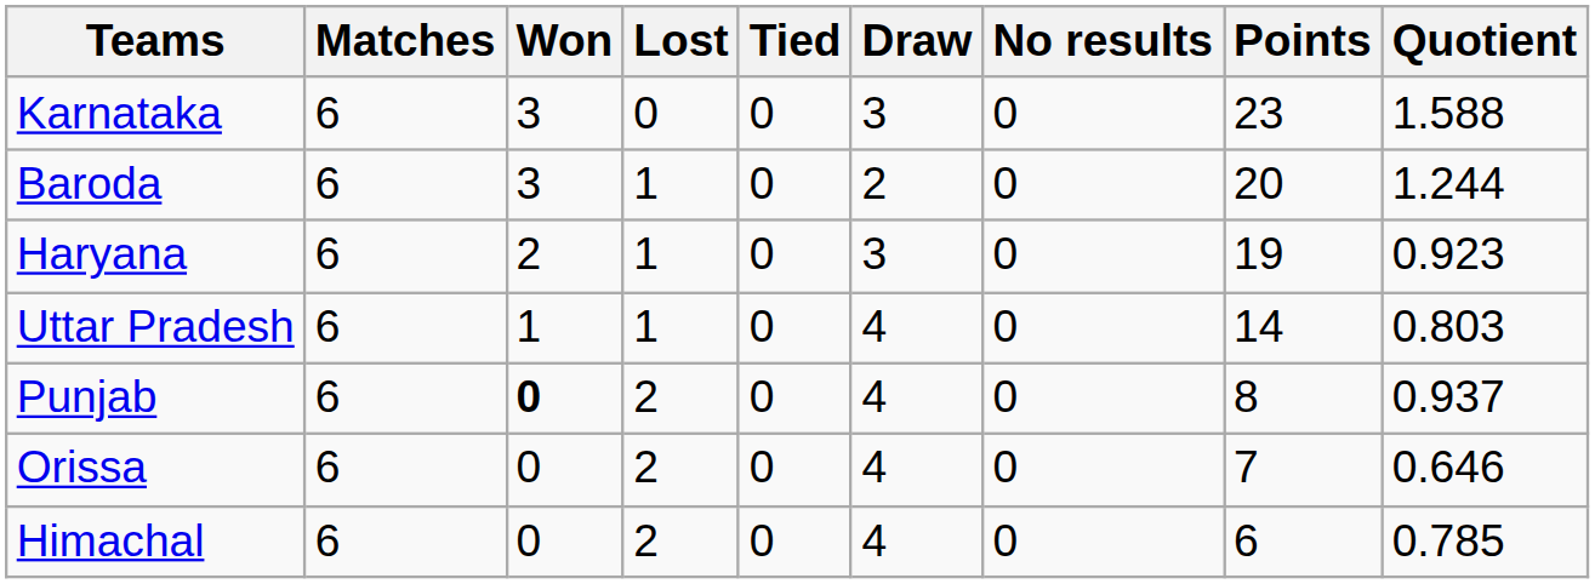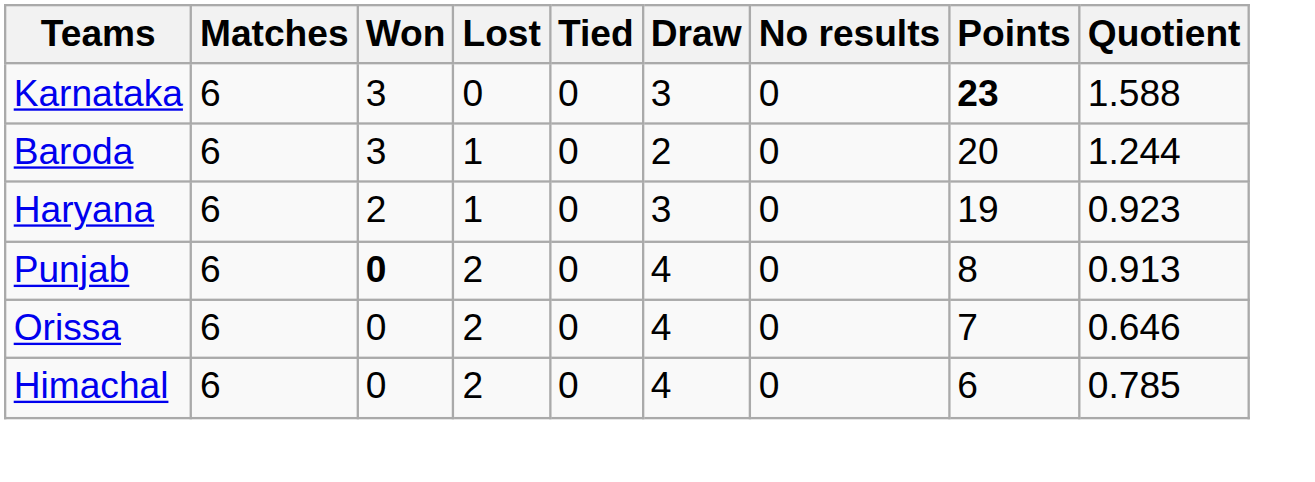Karnataka | Points: normal -> bold
- row: Uttar Pradesh | 6 | 1 | 1 | 0 | 4 | 0 | 14 | 0.803
Punjab | Quotient: 0.937 -> 0.913
